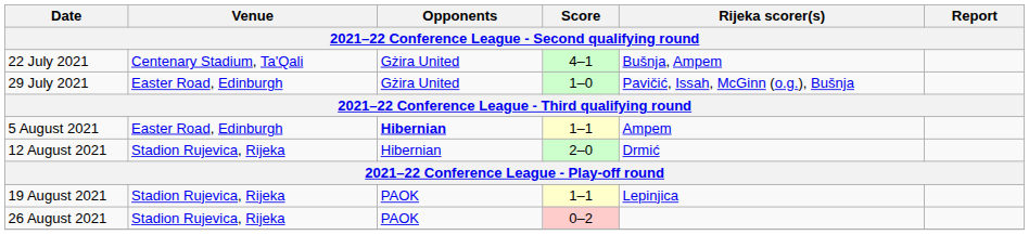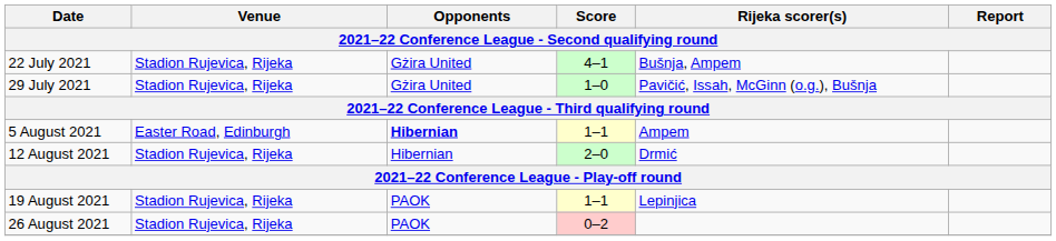22 July 2021 | Venue: Centenary Stadium, Ta'Qali -> Stadion Rujevica, Rijeka
29 July 2021 | Venue: Easter Road, Edinburgh -> Stadion Rujevica, Rijeka
